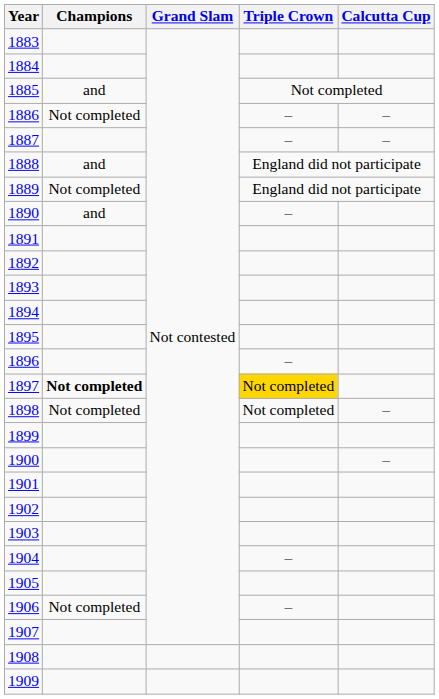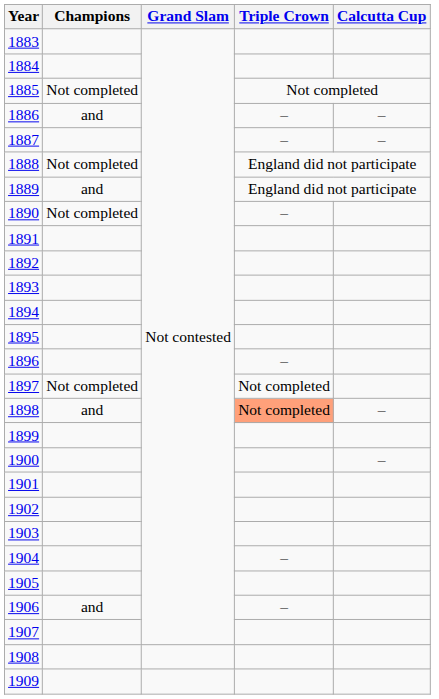1885 | Champions: and -> Not completed
1886 | Champions: Not completed -> and
1888 | Champions: and -> Not completed
1889 | Champions: Not completed -> and
1890 | Champions: and -> Not completed
1897 | Champions: bold -> normal
1897 | Triple Crown: gold background -> no background
1898 | Champions: Not completed -> and
1898 | Triple Crown: no background -> lightsalmon background
1906 | Champions: Not completed -> and
